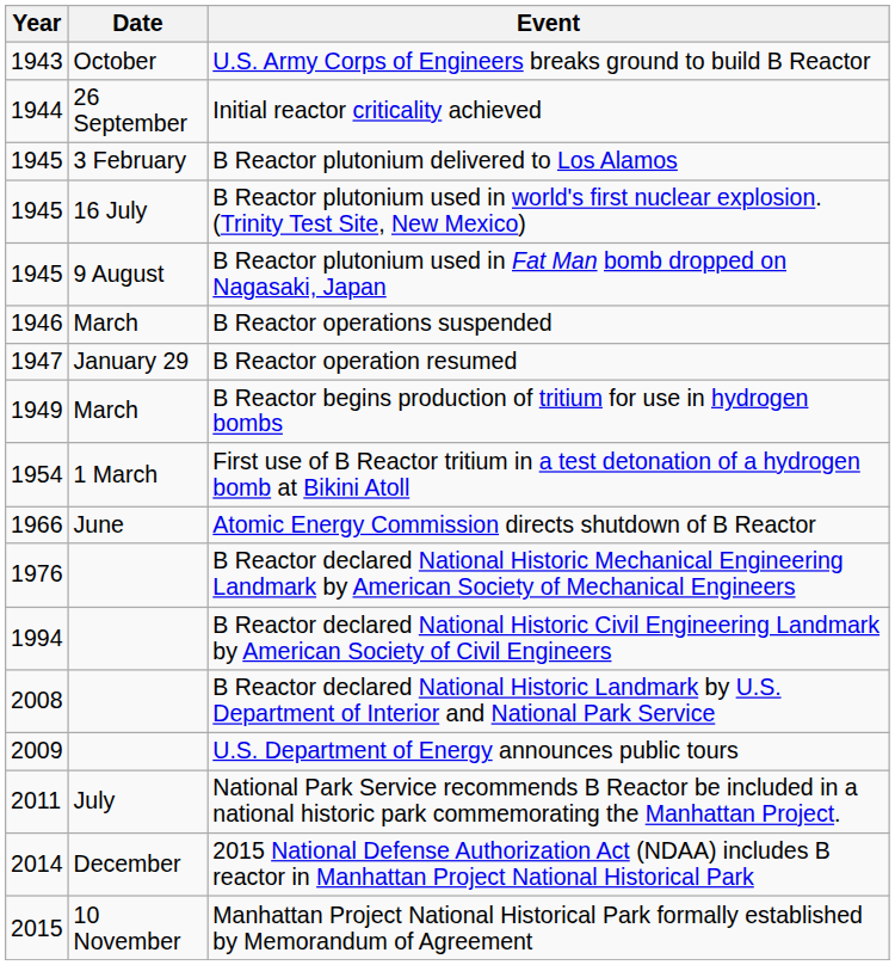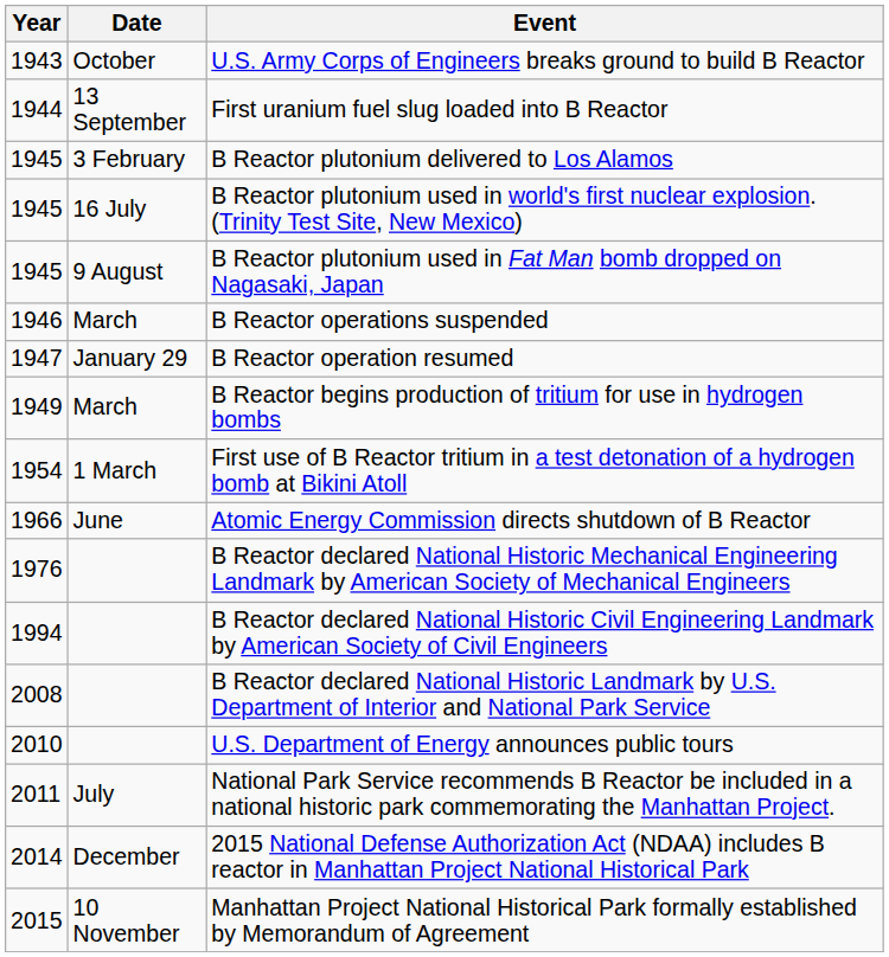+ row: 1944 | 13 September | First uranium fuel slug loaded into B Reactor
- row: 1944 | 26 September | Initial reactor criticality achieved
U.S. Department of Energy announces public tours | Year: 2009 -> 2010
